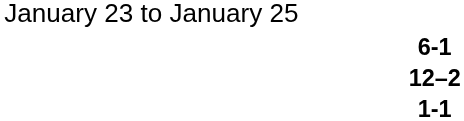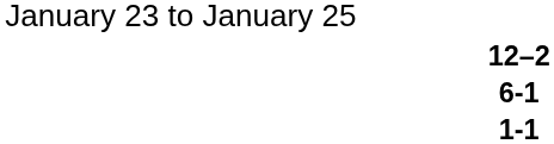rows swapped: 12–2 <-> 6-1
